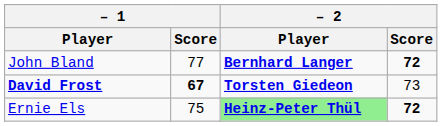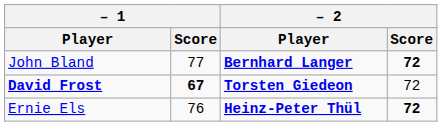David Frost | – 2 / Score: 73 -> 72
Ernie Els | – 1 / Score: 75 -> 76
Ernie Els | – 2 / Player: lightgreen background -> no background
